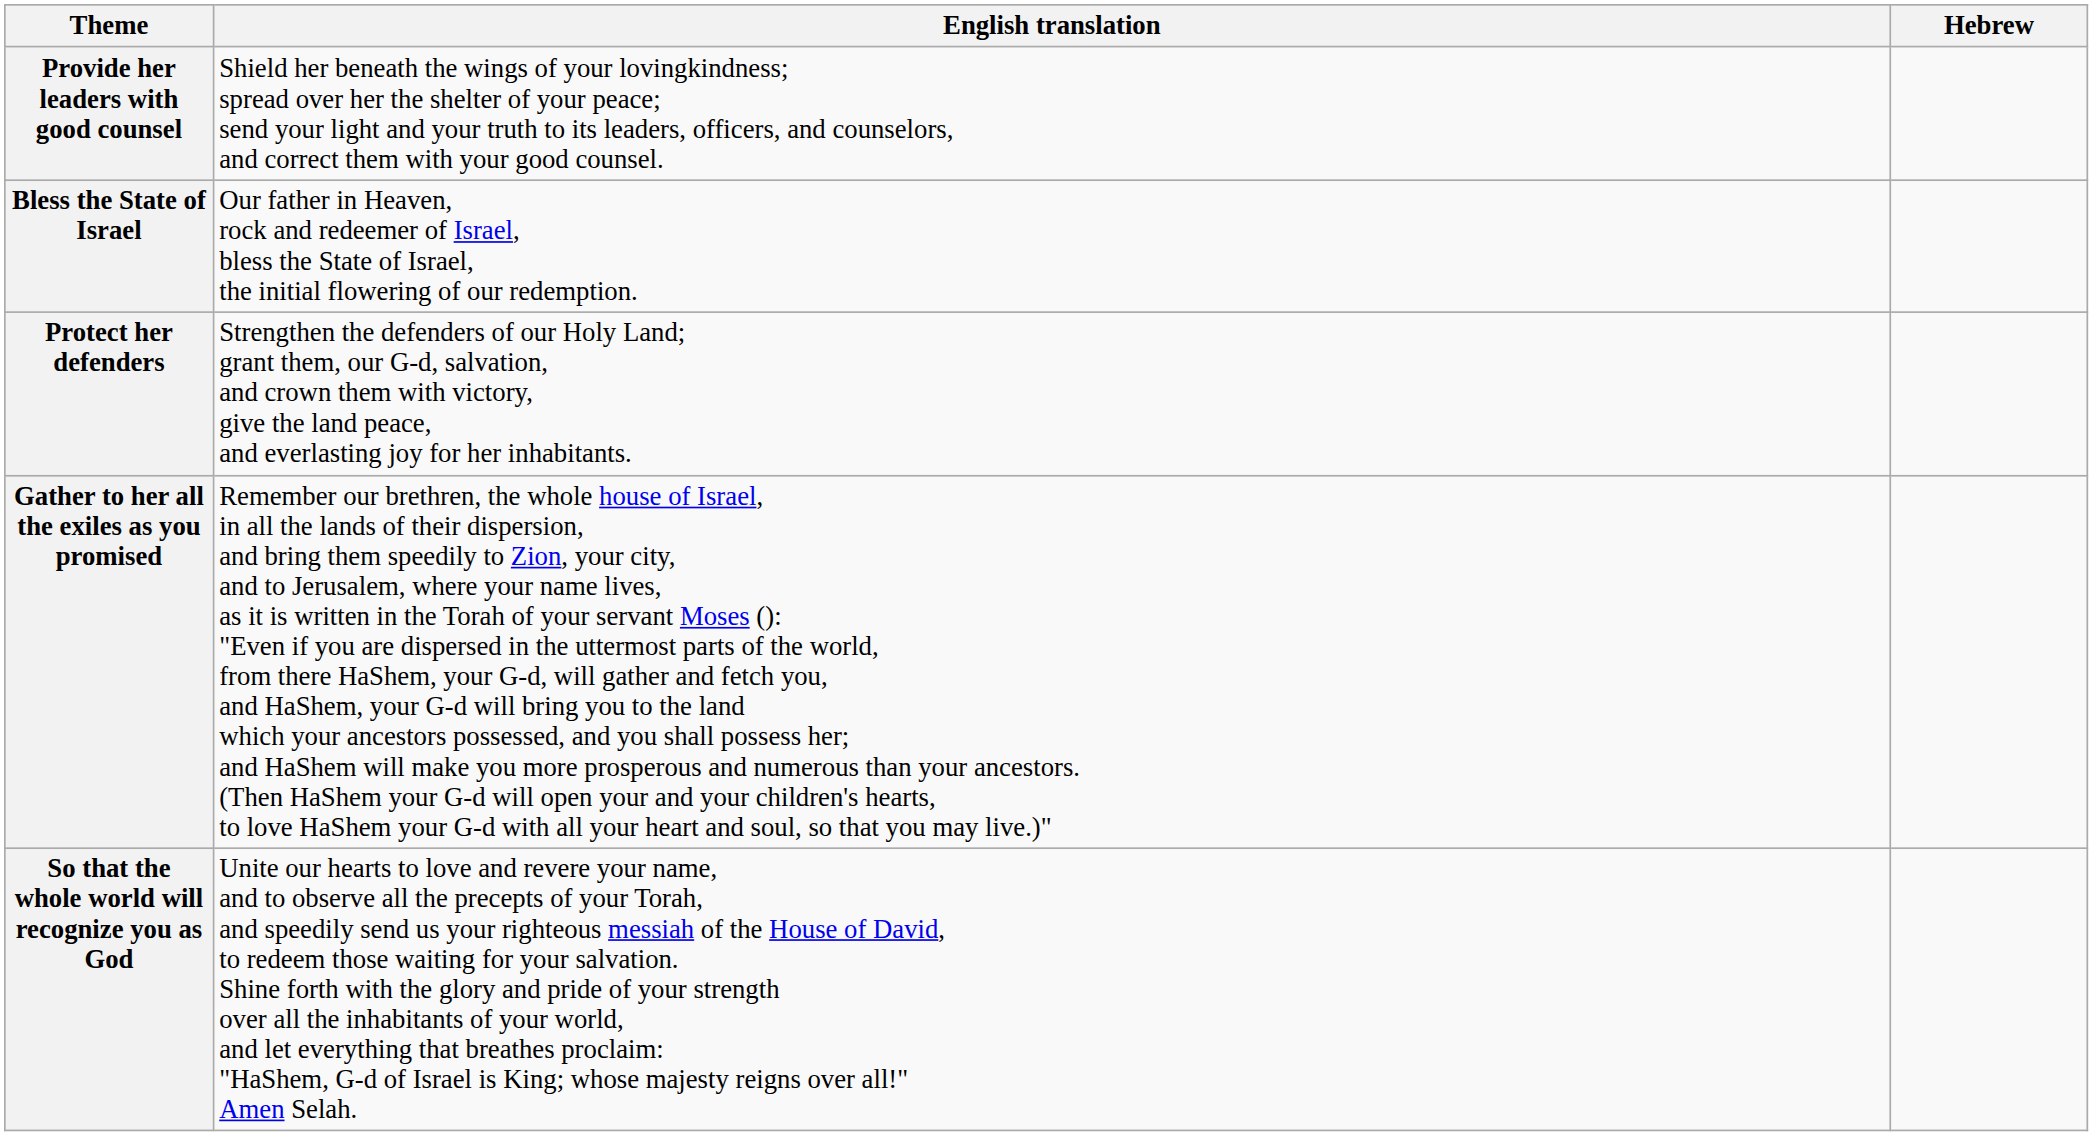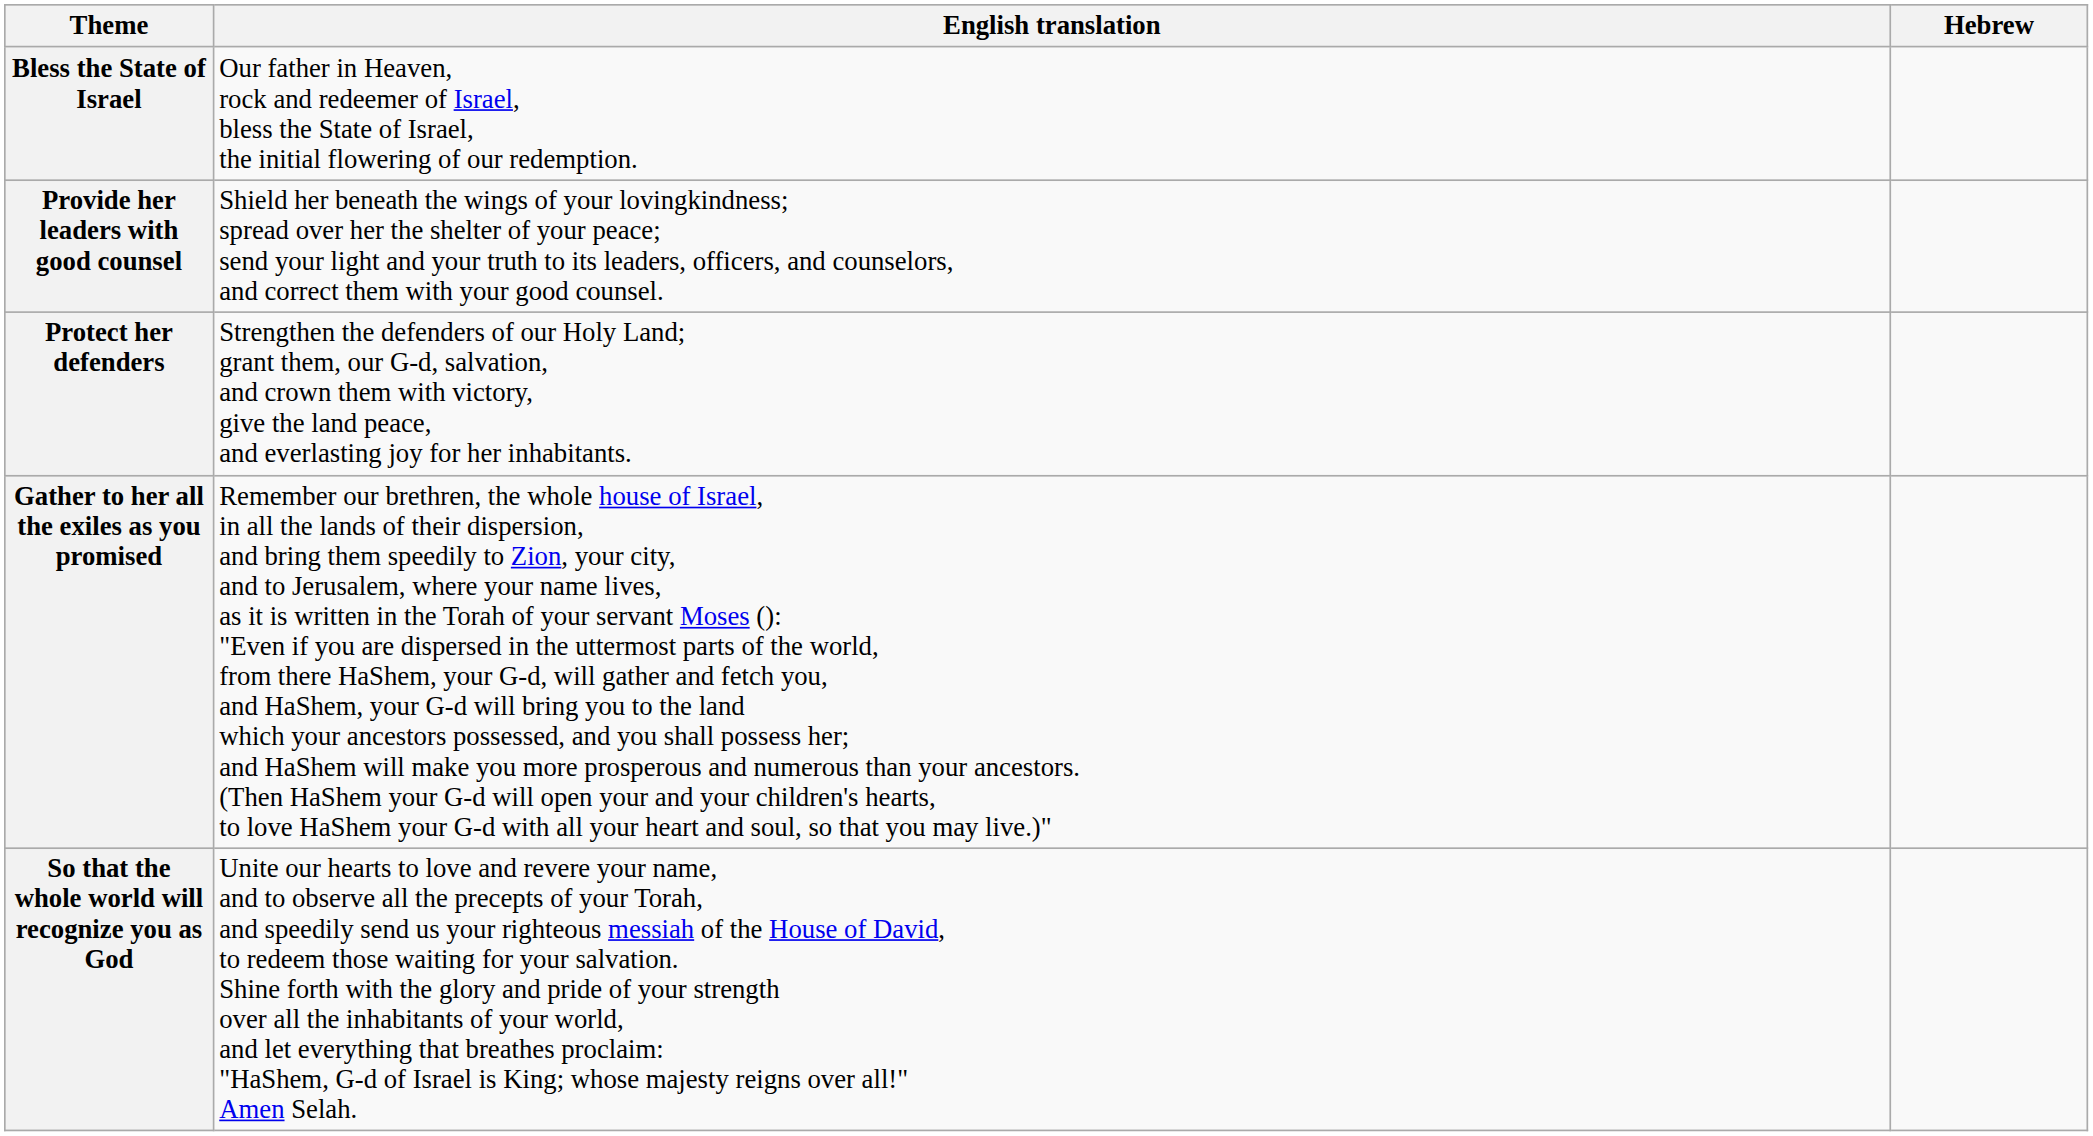rows swapped: Bless the State of Israel <-> Provide her leaders with good counsel
